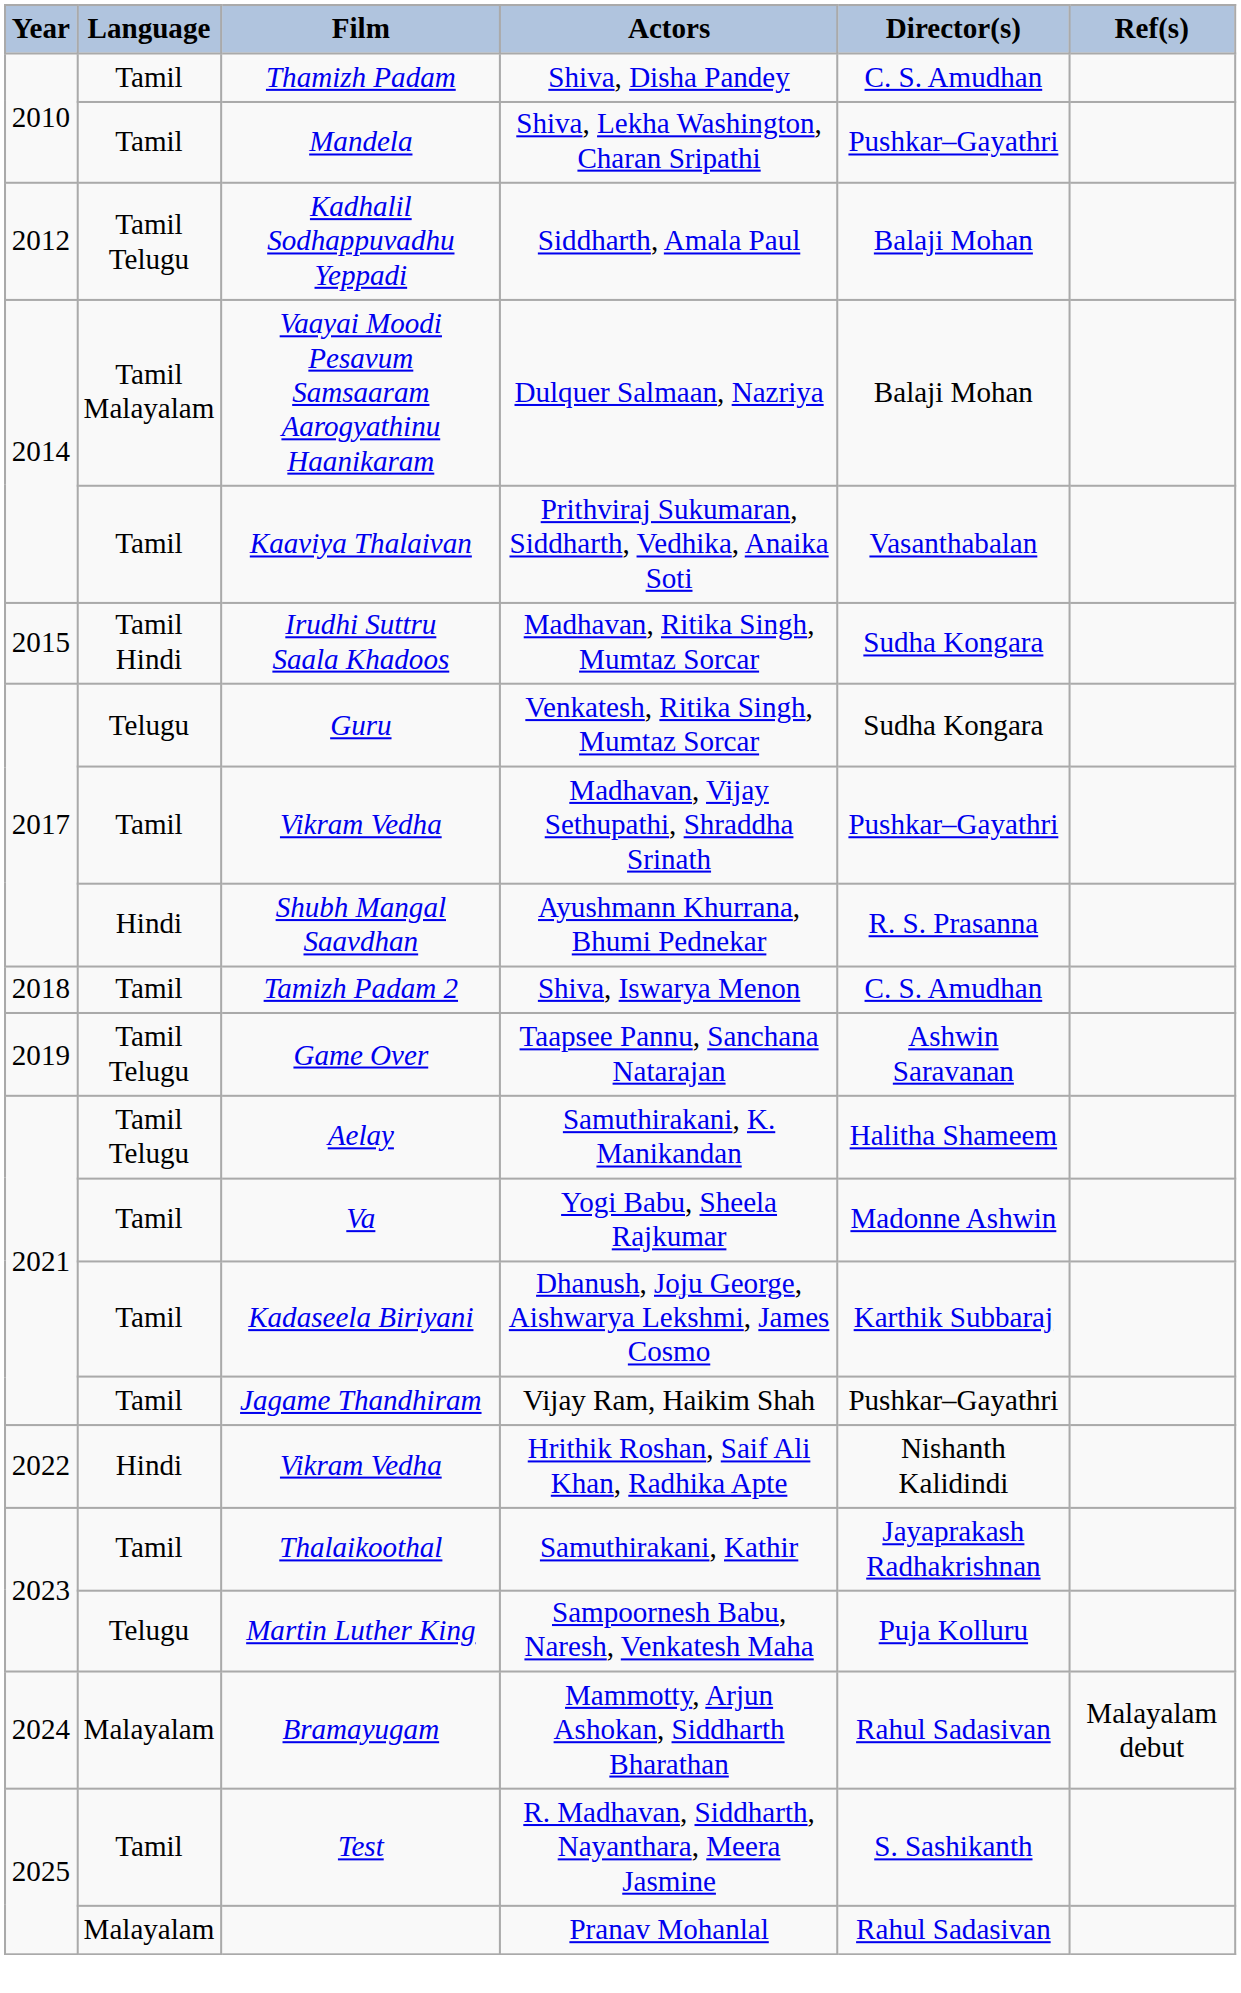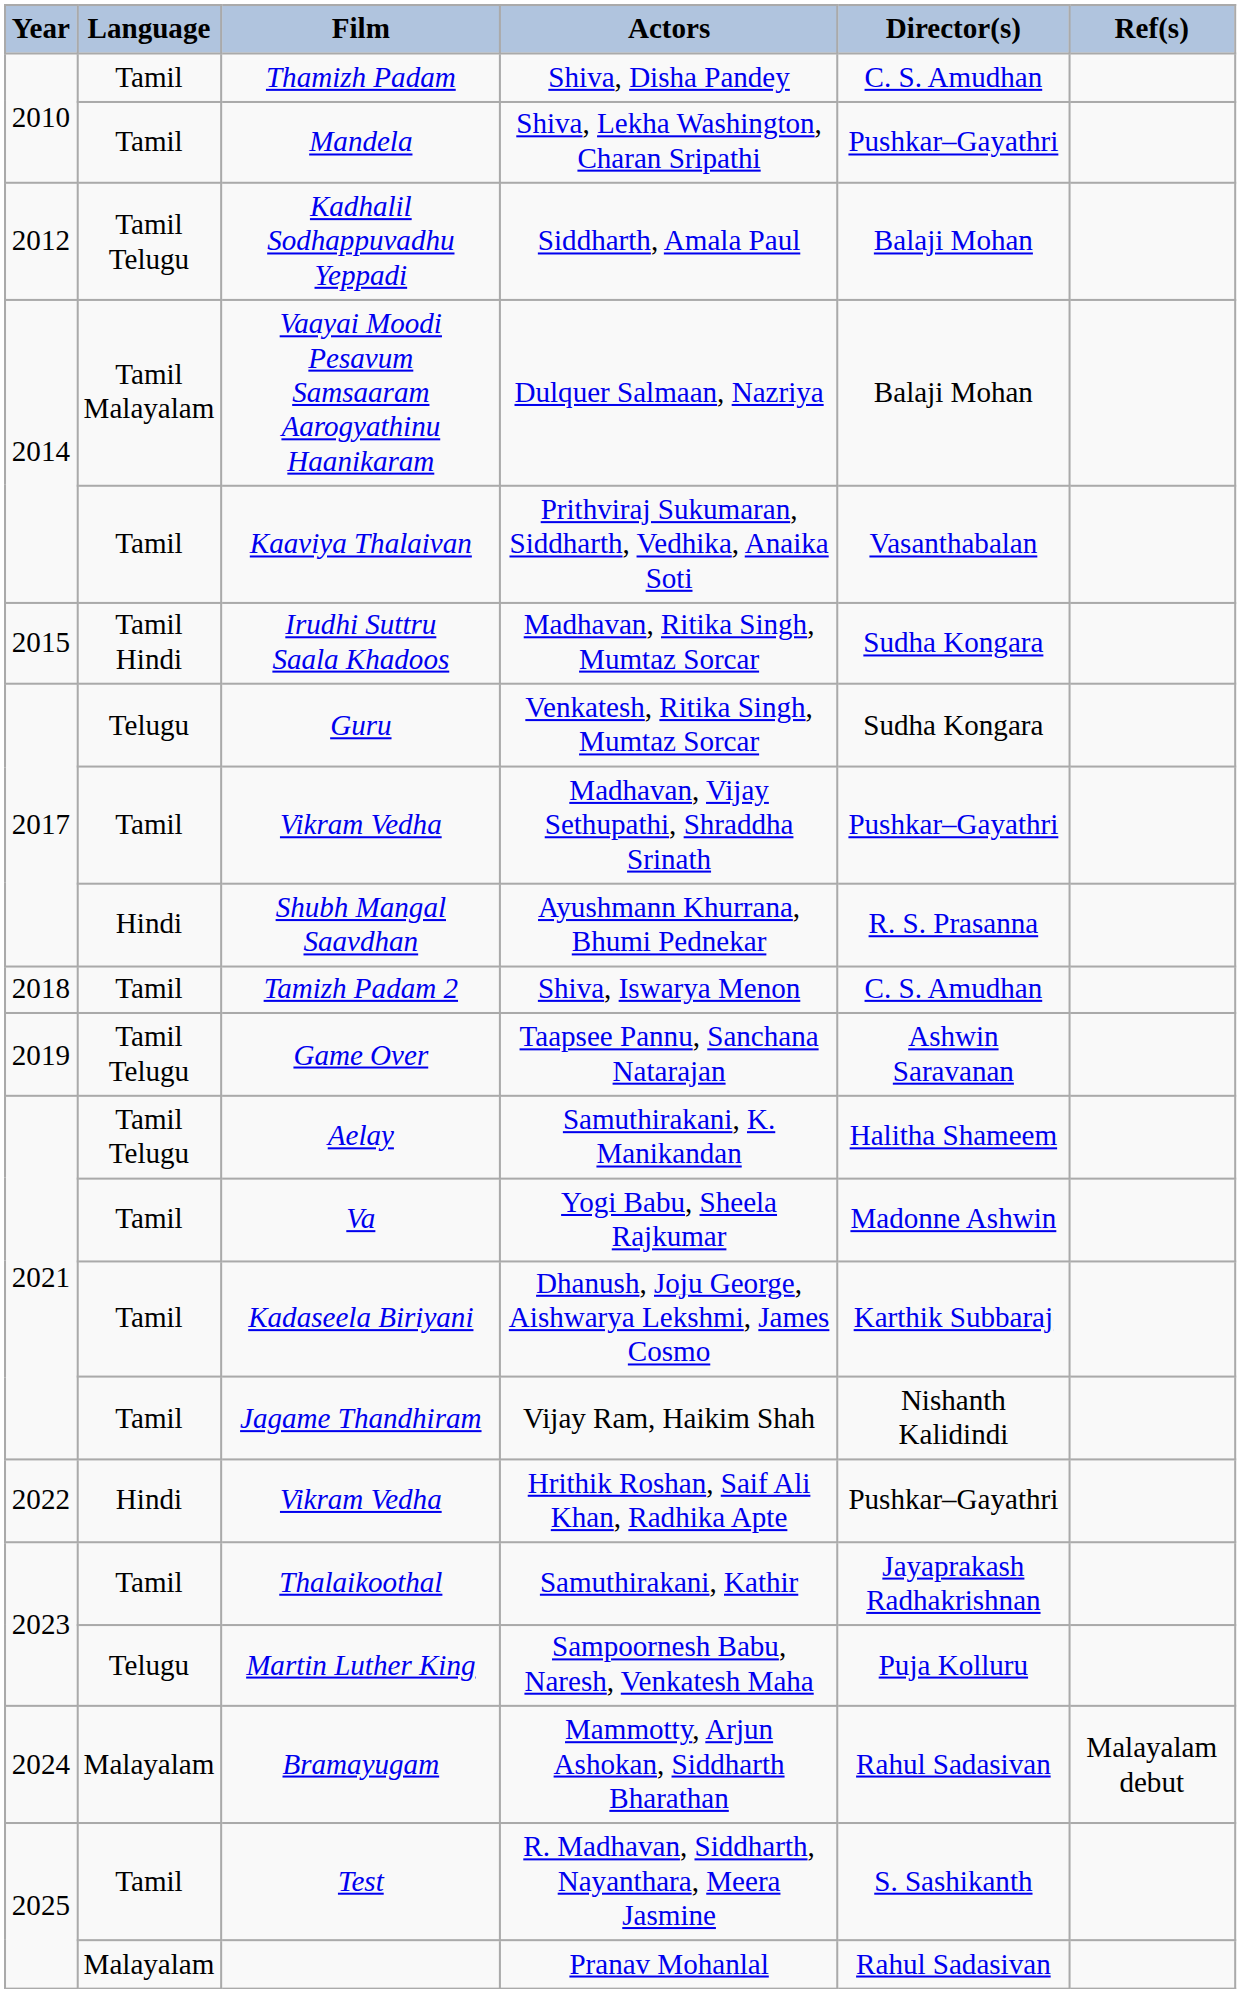Vijay Ram, Haikim Shah | Director(s): Pushkar–Gayathri -> Nishanth Kalidindi
Hrithik Roshan, Saif Ali Khan, Radhika Apte | Director(s): Nishanth Kalidindi -> Pushkar–Gayathri
